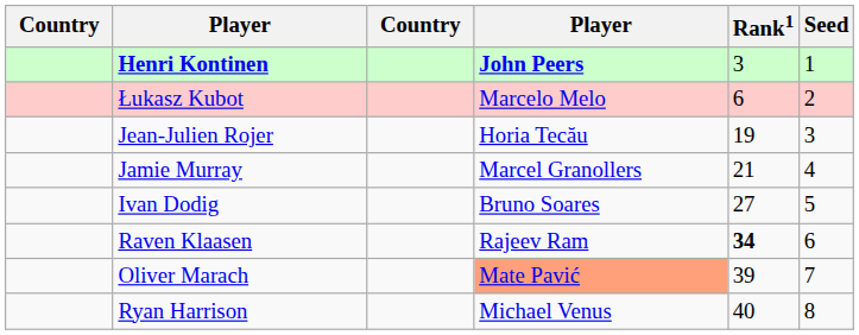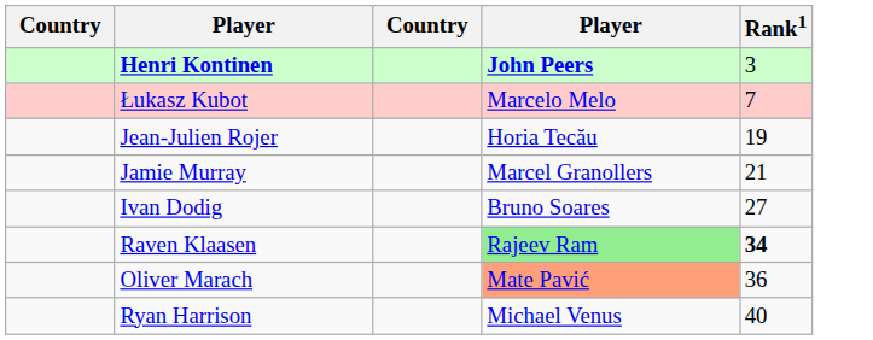- column: Seed | 1 | 2 | 3 | 4 | 5 | 6 | 7 | 8
Łukasz Kubot | Rank1: 6 -> 7
Raven Klaasen | column 4: no background -> lightgreen background
Oliver Marach | Rank1: 39 -> 36
